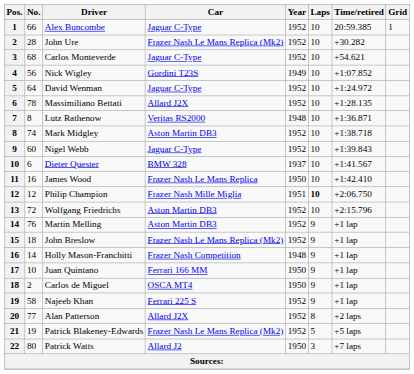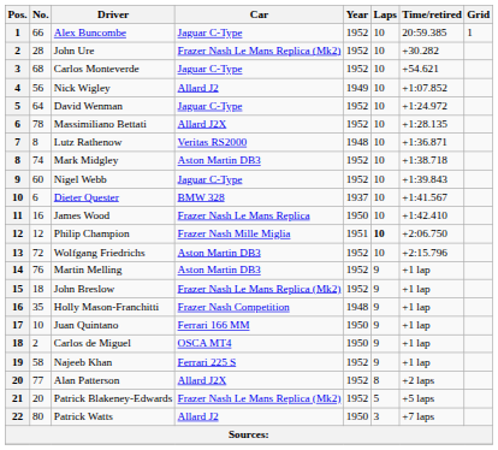Nick Wigley | Car: Gordini T23S -> Allard J2
Holly Mason-Franchitti | No.: 14 -> 35
Patrick Blakeney-Edwards | No.: 19 -> 20
